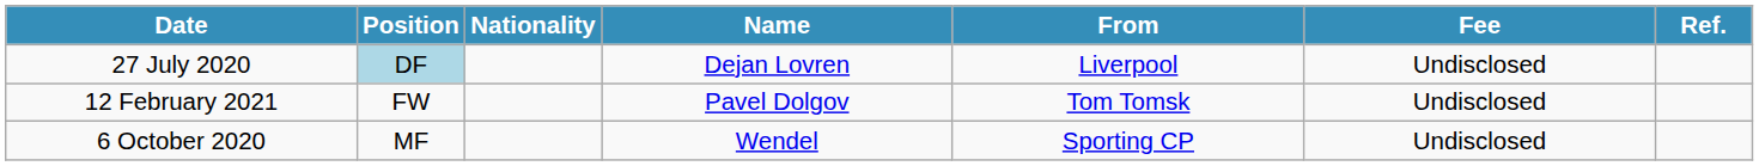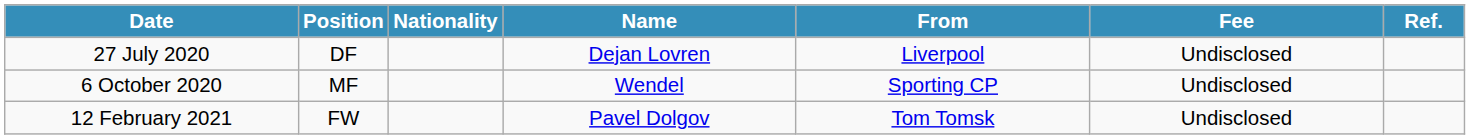27 July 2020 | Position: lightblue background -> no background
rows swapped: 6 October 2020 <-> 12 February 2021
